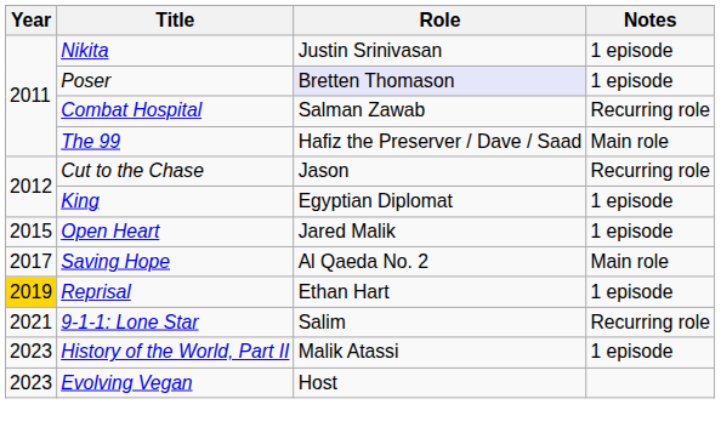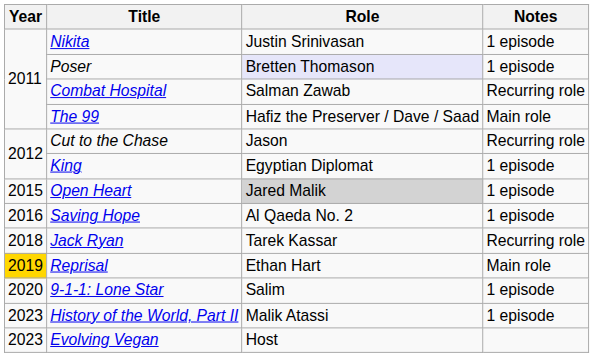Open Heart | Role: no background -> lightgrey background
Saving Hope | Year: 2017 -> 2016
Saving Hope | Notes: Main role -> 1 episode
+ row: 2018 | Jack Ryan | Tarek Kassar | Recurring role
Reprisal | Notes: 1 episode -> Main role
9-1-1: Lone Star | Year: 2021 -> 2020
9-1-1: Lone Star | Notes: Recurring role -> 1 episode
